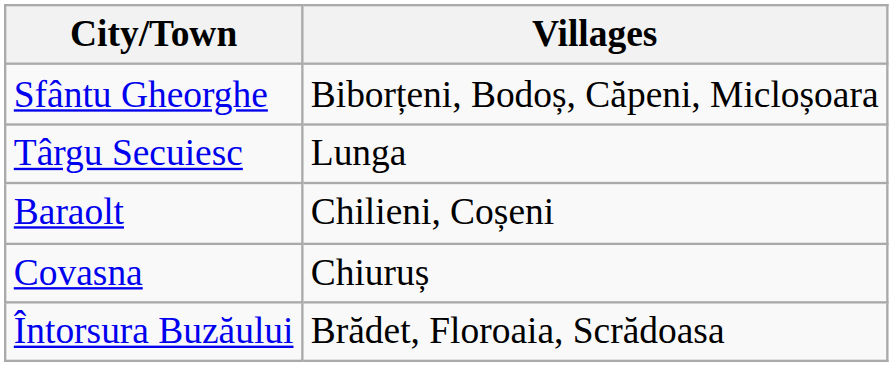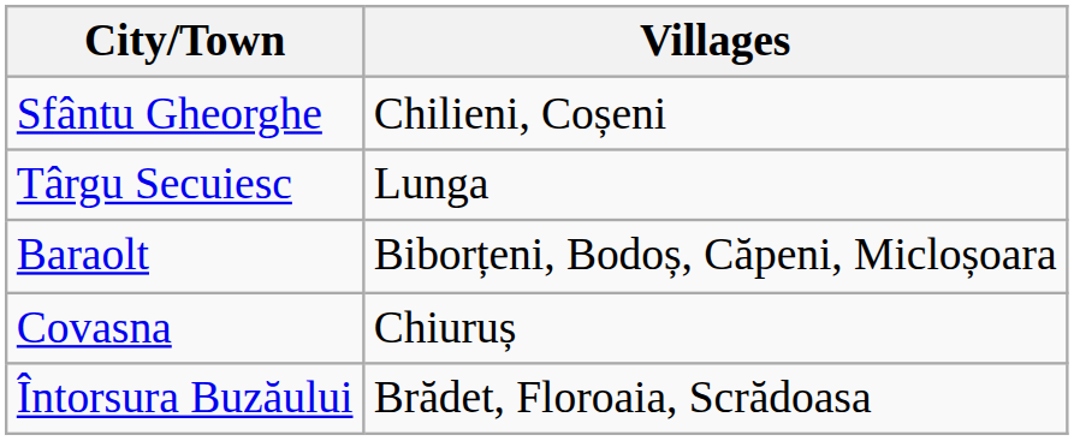Sfântu Gheorghe | column 2: Biborțeni, Bodoș, Căpeni, Micloșoara -> Chilieni, Coșeni
Baraolt | column 2: Chilieni, Coșeni -> Biborțeni, Bodoș, Căpeni, Micloșoara
